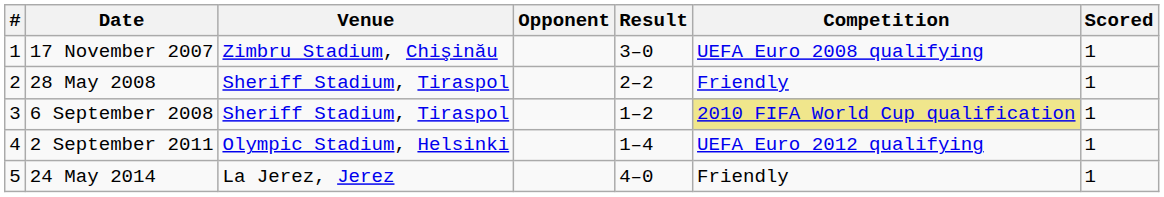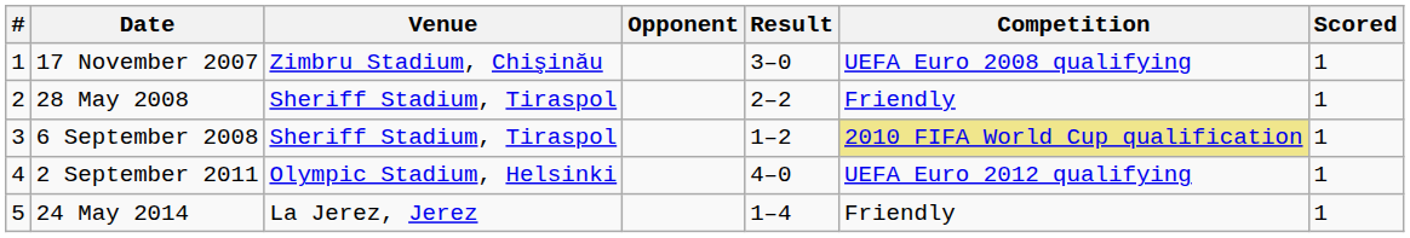2 September 2011 | Result: 1–4 -> 4–0
24 May 2014 | Result: 4–0 -> 1–4
